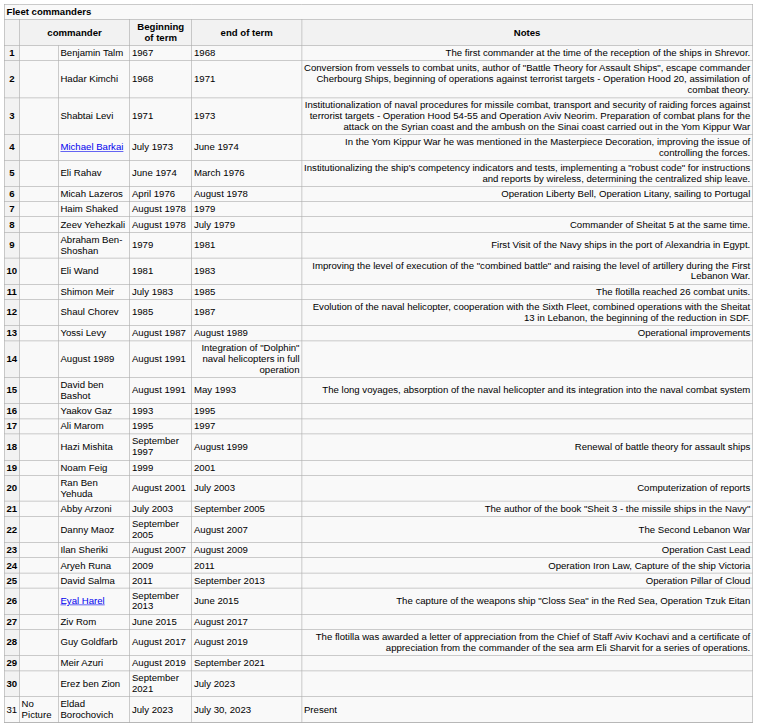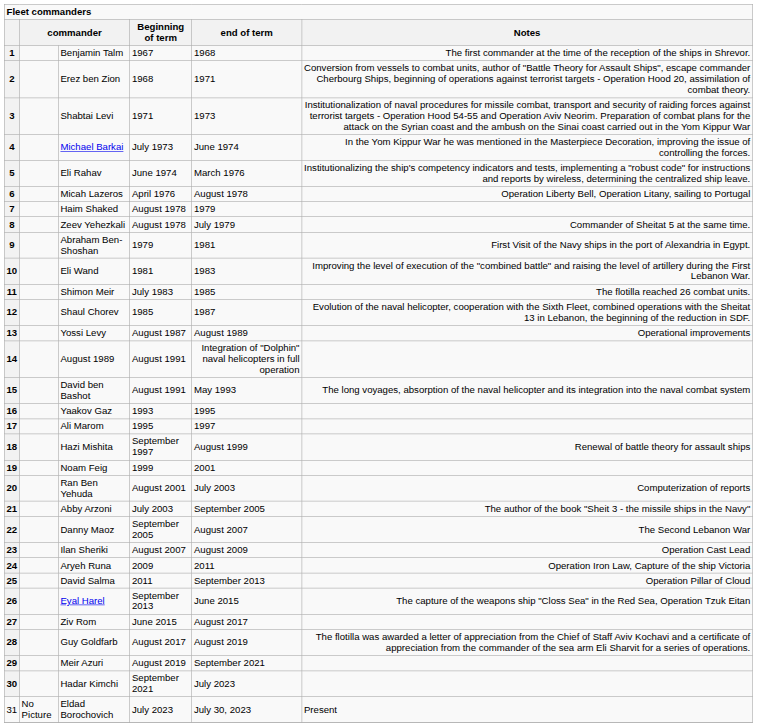2 | column 3: Hadar Kimchi -> Erez ben Zion
30 | column 3: Erez ben Zion -> Hadar Kimchi
